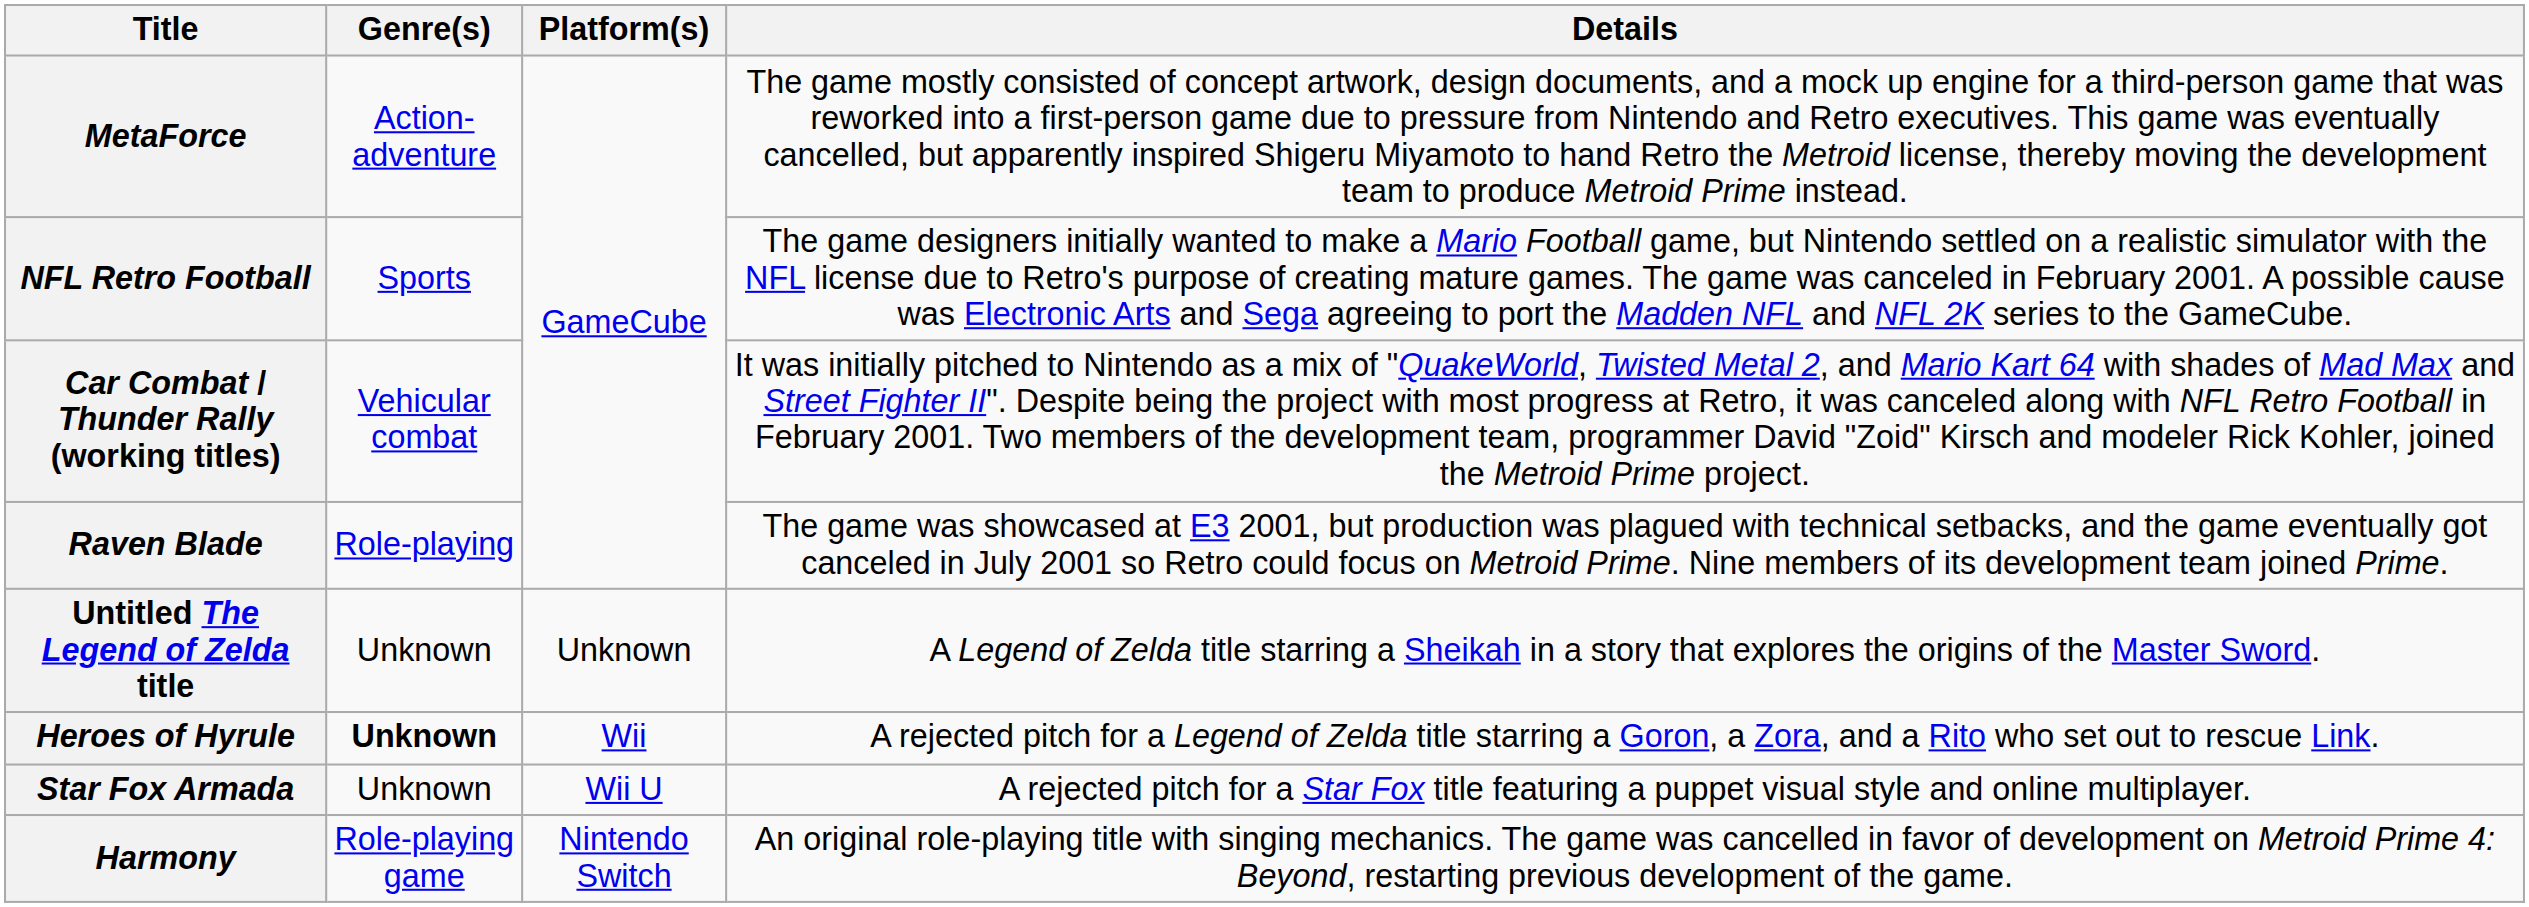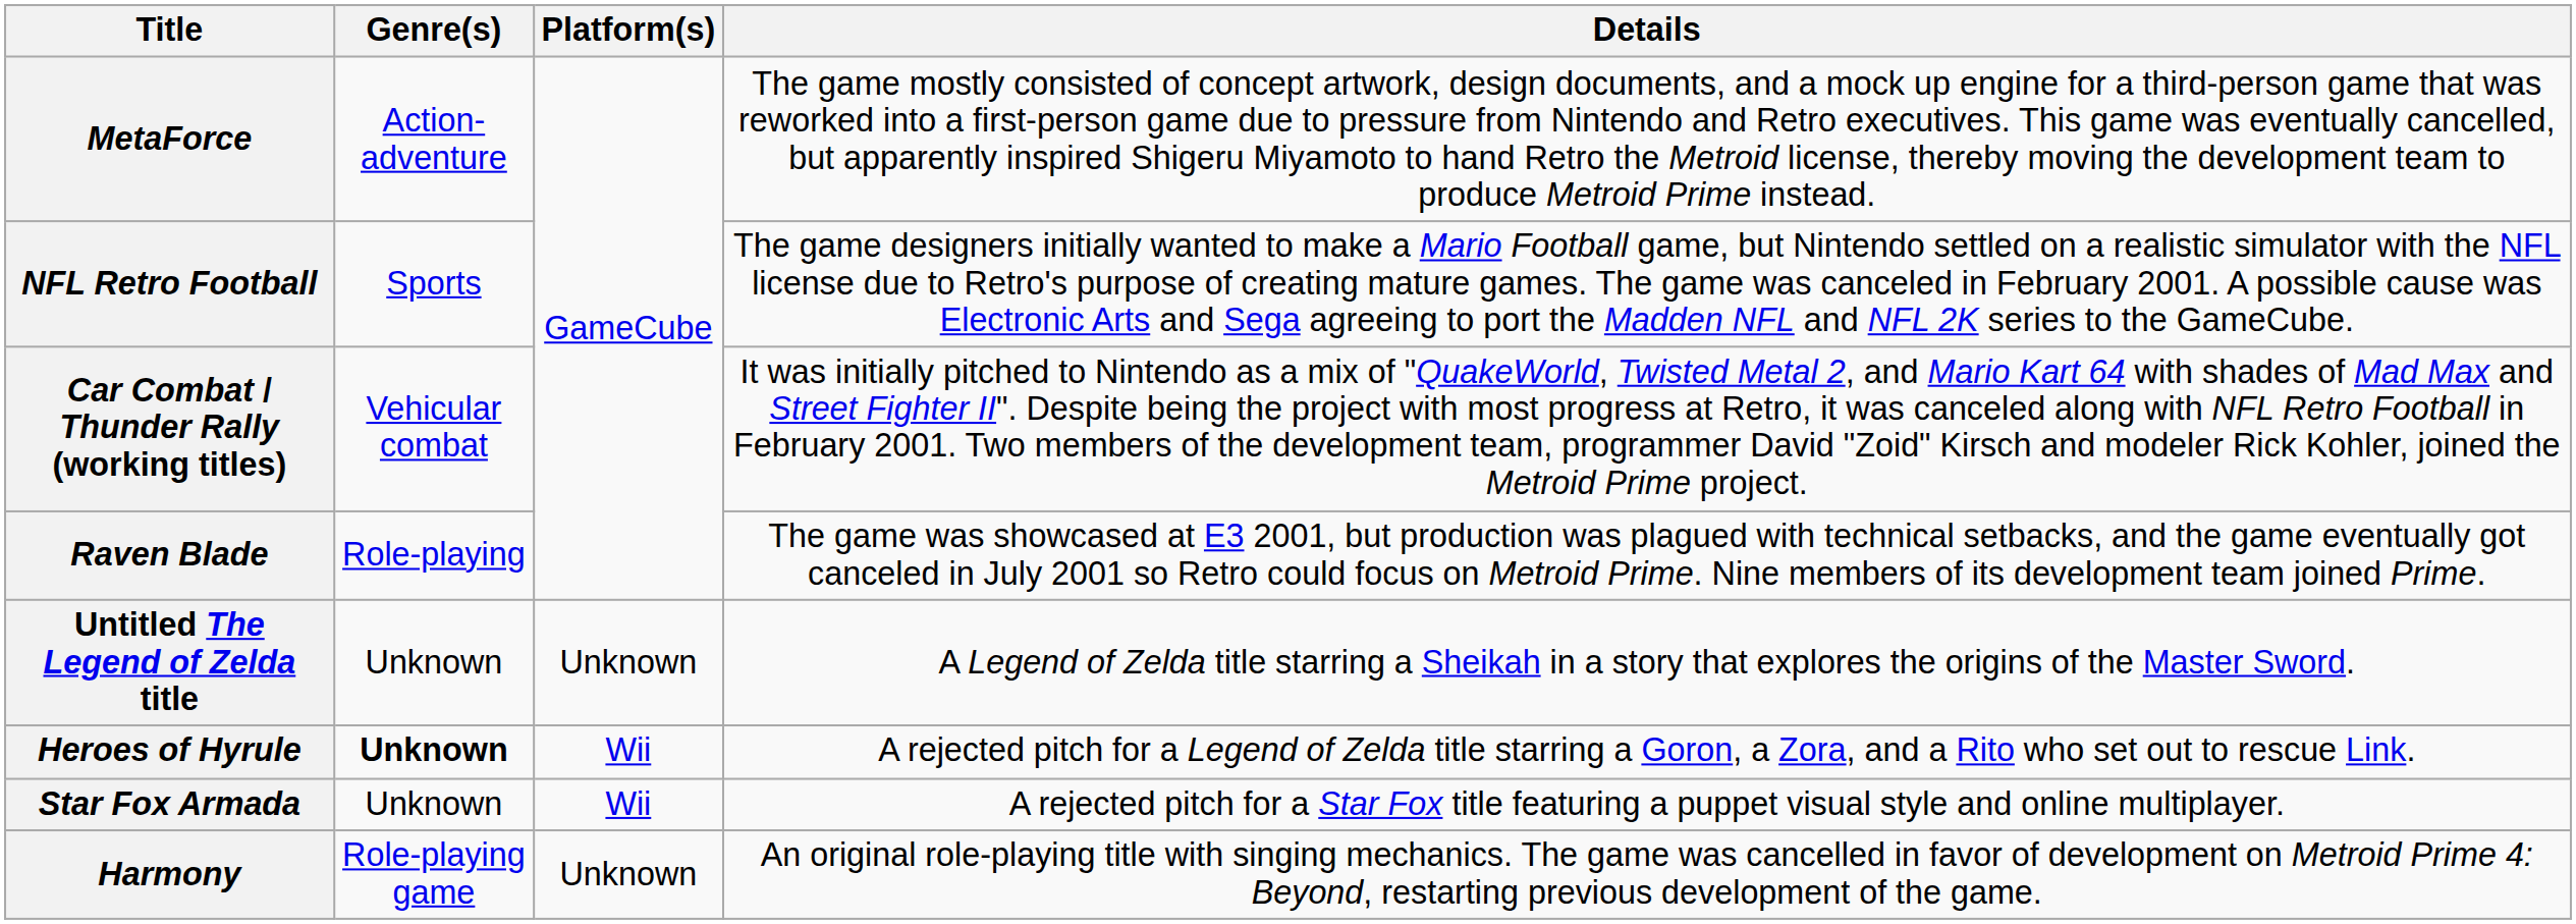Star Fox Armada | Platform(s): Wii U -> Wii
Harmony | Platform(s): Nintendo Switch -> Unknown
